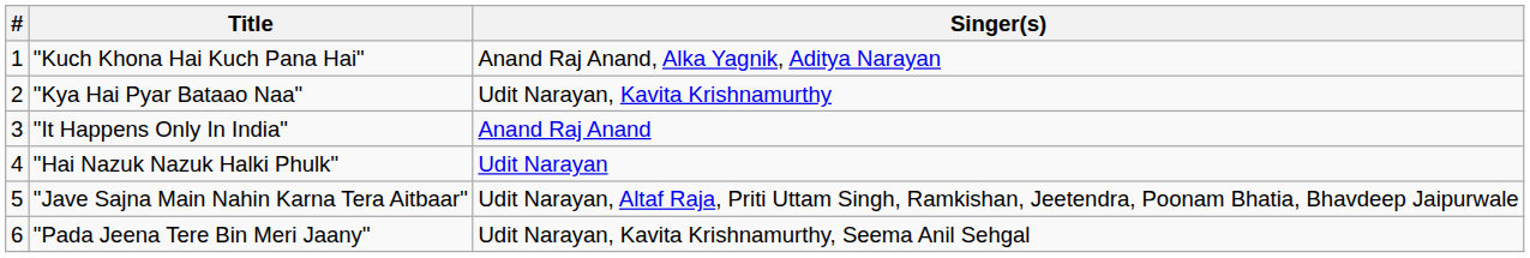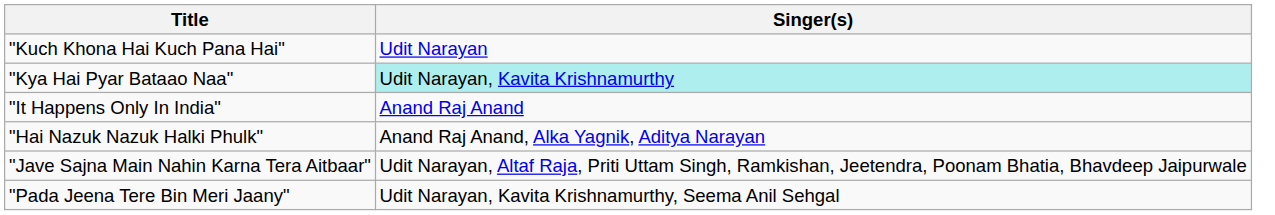- column: # | 1 | 2 | 3 | 4 | 5 | 6
"Kuch Khona Hai Kuch Pana Hai" | Singer(s): Anand Raj Anand, Alka Yagnik, Aditya Narayan -> Udit Narayan
"Kya Hai Pyar Bataao Naa" | Singer(s): no background -> paleturquoise background
"Hai Nazuk Nazuk Halki Phulk" | Singer(s): Udit Narayan -> Anand Raj Anand, Alka Yagnik, Aditya Narayan
